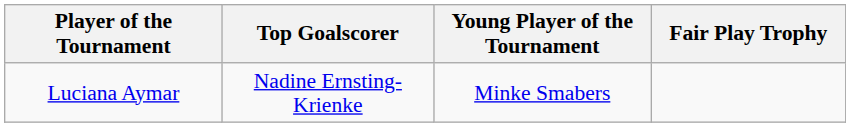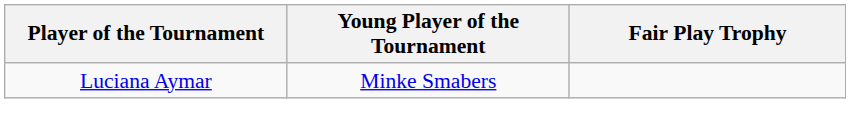- column: Top Goalscorer | Nadine Ernsting-Krienke
